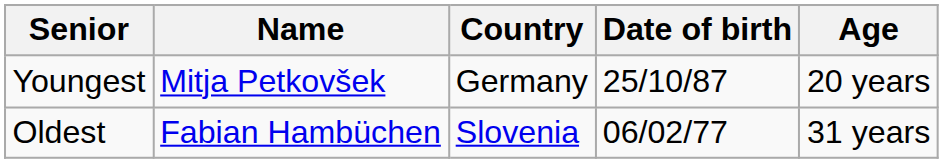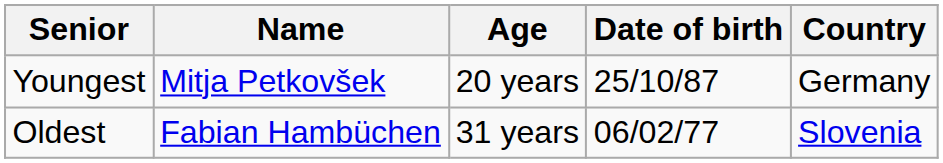columns swapped: Country <-> Age
